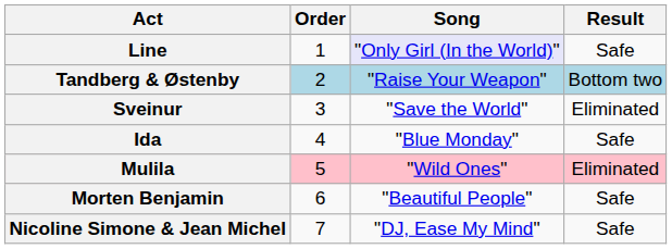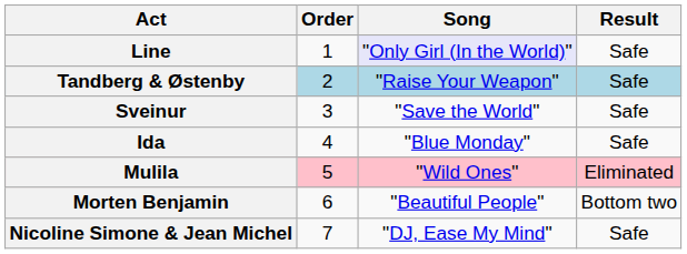Tandberg & Østenby | Result: Bottom two -> Safe
Sveinur | Result: Eliminated -> Safe
Morten Benjamin | Result: Safe -> Bottom two
